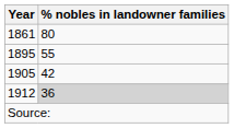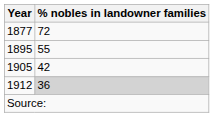- row: 1861 | 80
+ row: 1877 | 72
